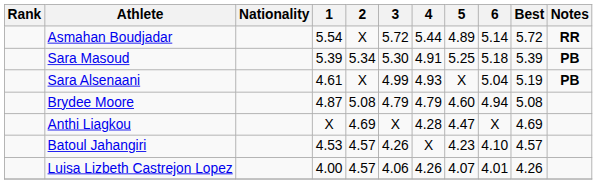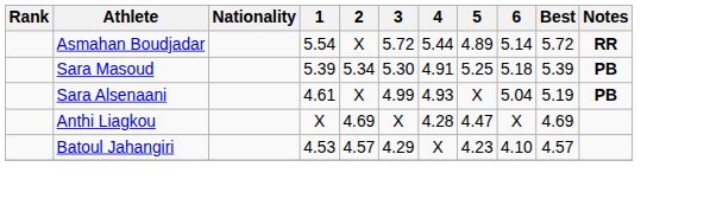- row: Brydee Moore | 4.87 | 5.08 | 4.79 | 4.79 | 4.60 | 4.94 | 5.08
Batoul Jahangiri | 3: 4.26 -> 4.29
- row: Luisa Lizbeth Castrejon Lopez | 4.00 | 4.57 | 4.06 | 4.26 | 4.07 | 4.01 | 4.26
